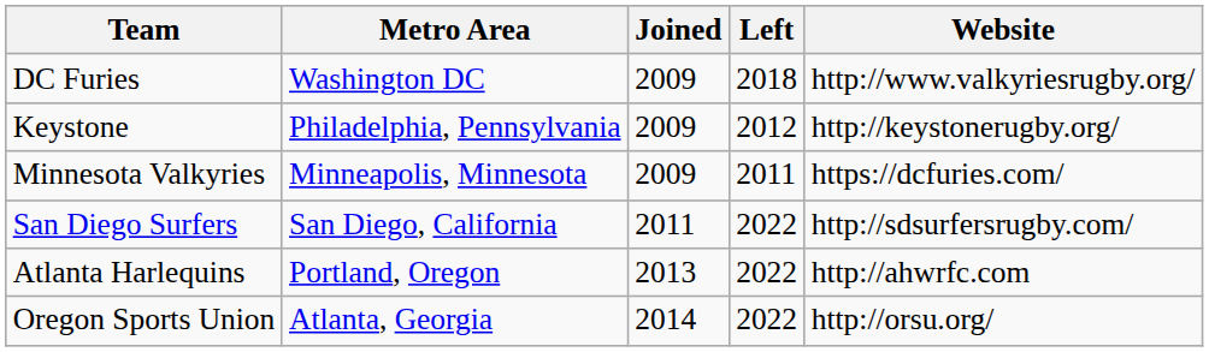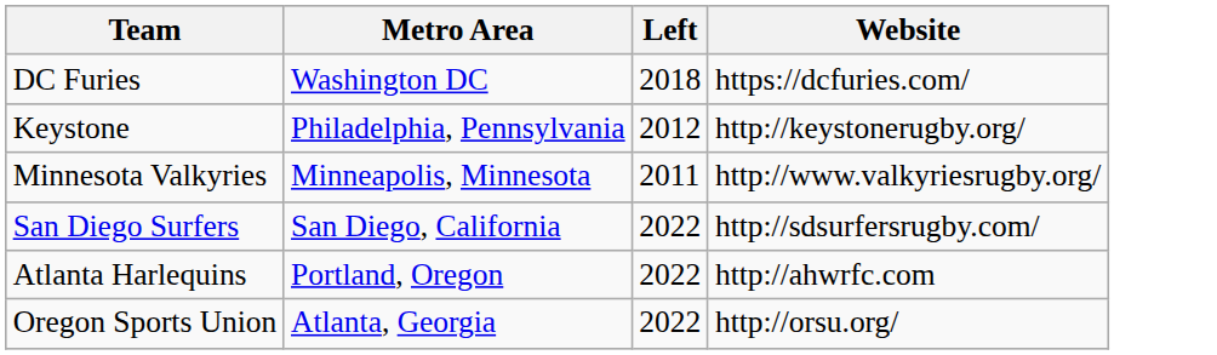- column: Joined | 2009 | 2009 | 2009 | 2011 | 2013 | 2014
DC Furies | Website: http://www.valkyriesrugby.org/ -> https://dcfuries.com/
Minnesota Valkyries | Website: https://dcfuries.com/ -> http://www.valkyriesrugby.org/
